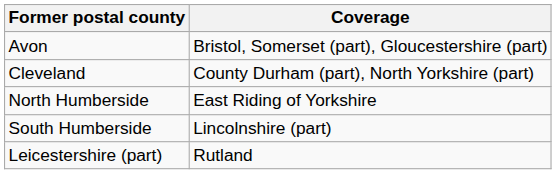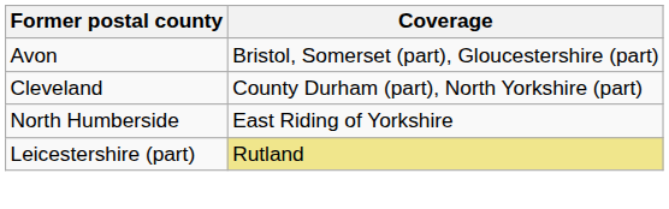- row: South Humberside | Lincolnshire (part)
Leicestershire (part) | Coverage: no background -> khaki background
